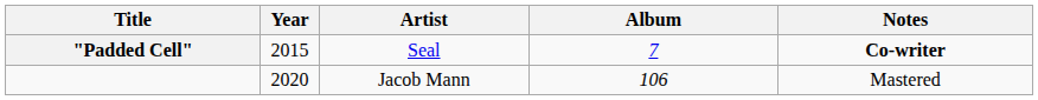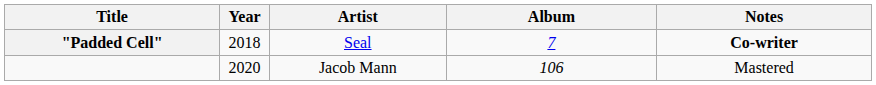"Padded Cell" | Year: 2015 -> 2018
